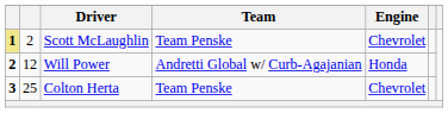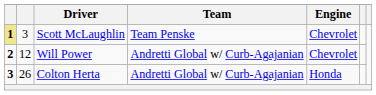Scott McLaughlin | column 2: 2 -> 3
Will Power | Engine: Honda -> Chevrolet
Colton Herta | column 2: 25 -> 26
Colton Herta | Team: Team Penske -> Andretti Global w/ Curb-Agajanian
Colton Herta | Engine: Chevrolet -> Honda
